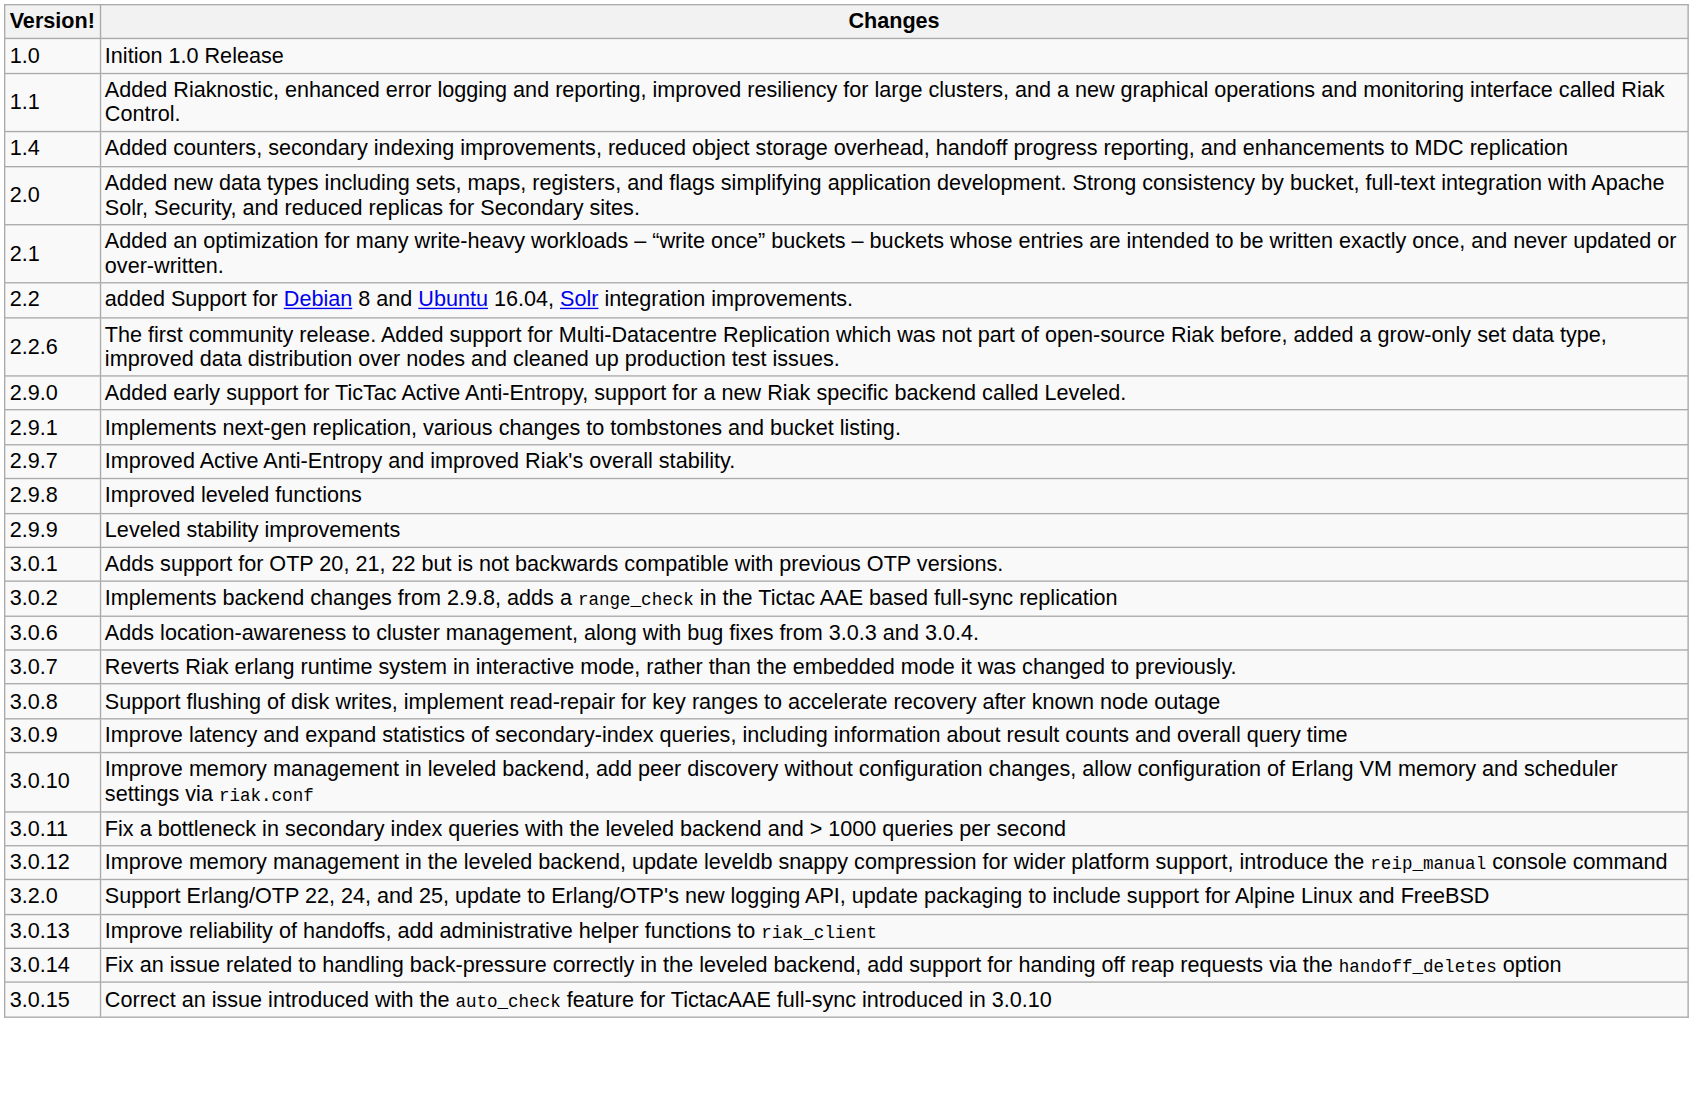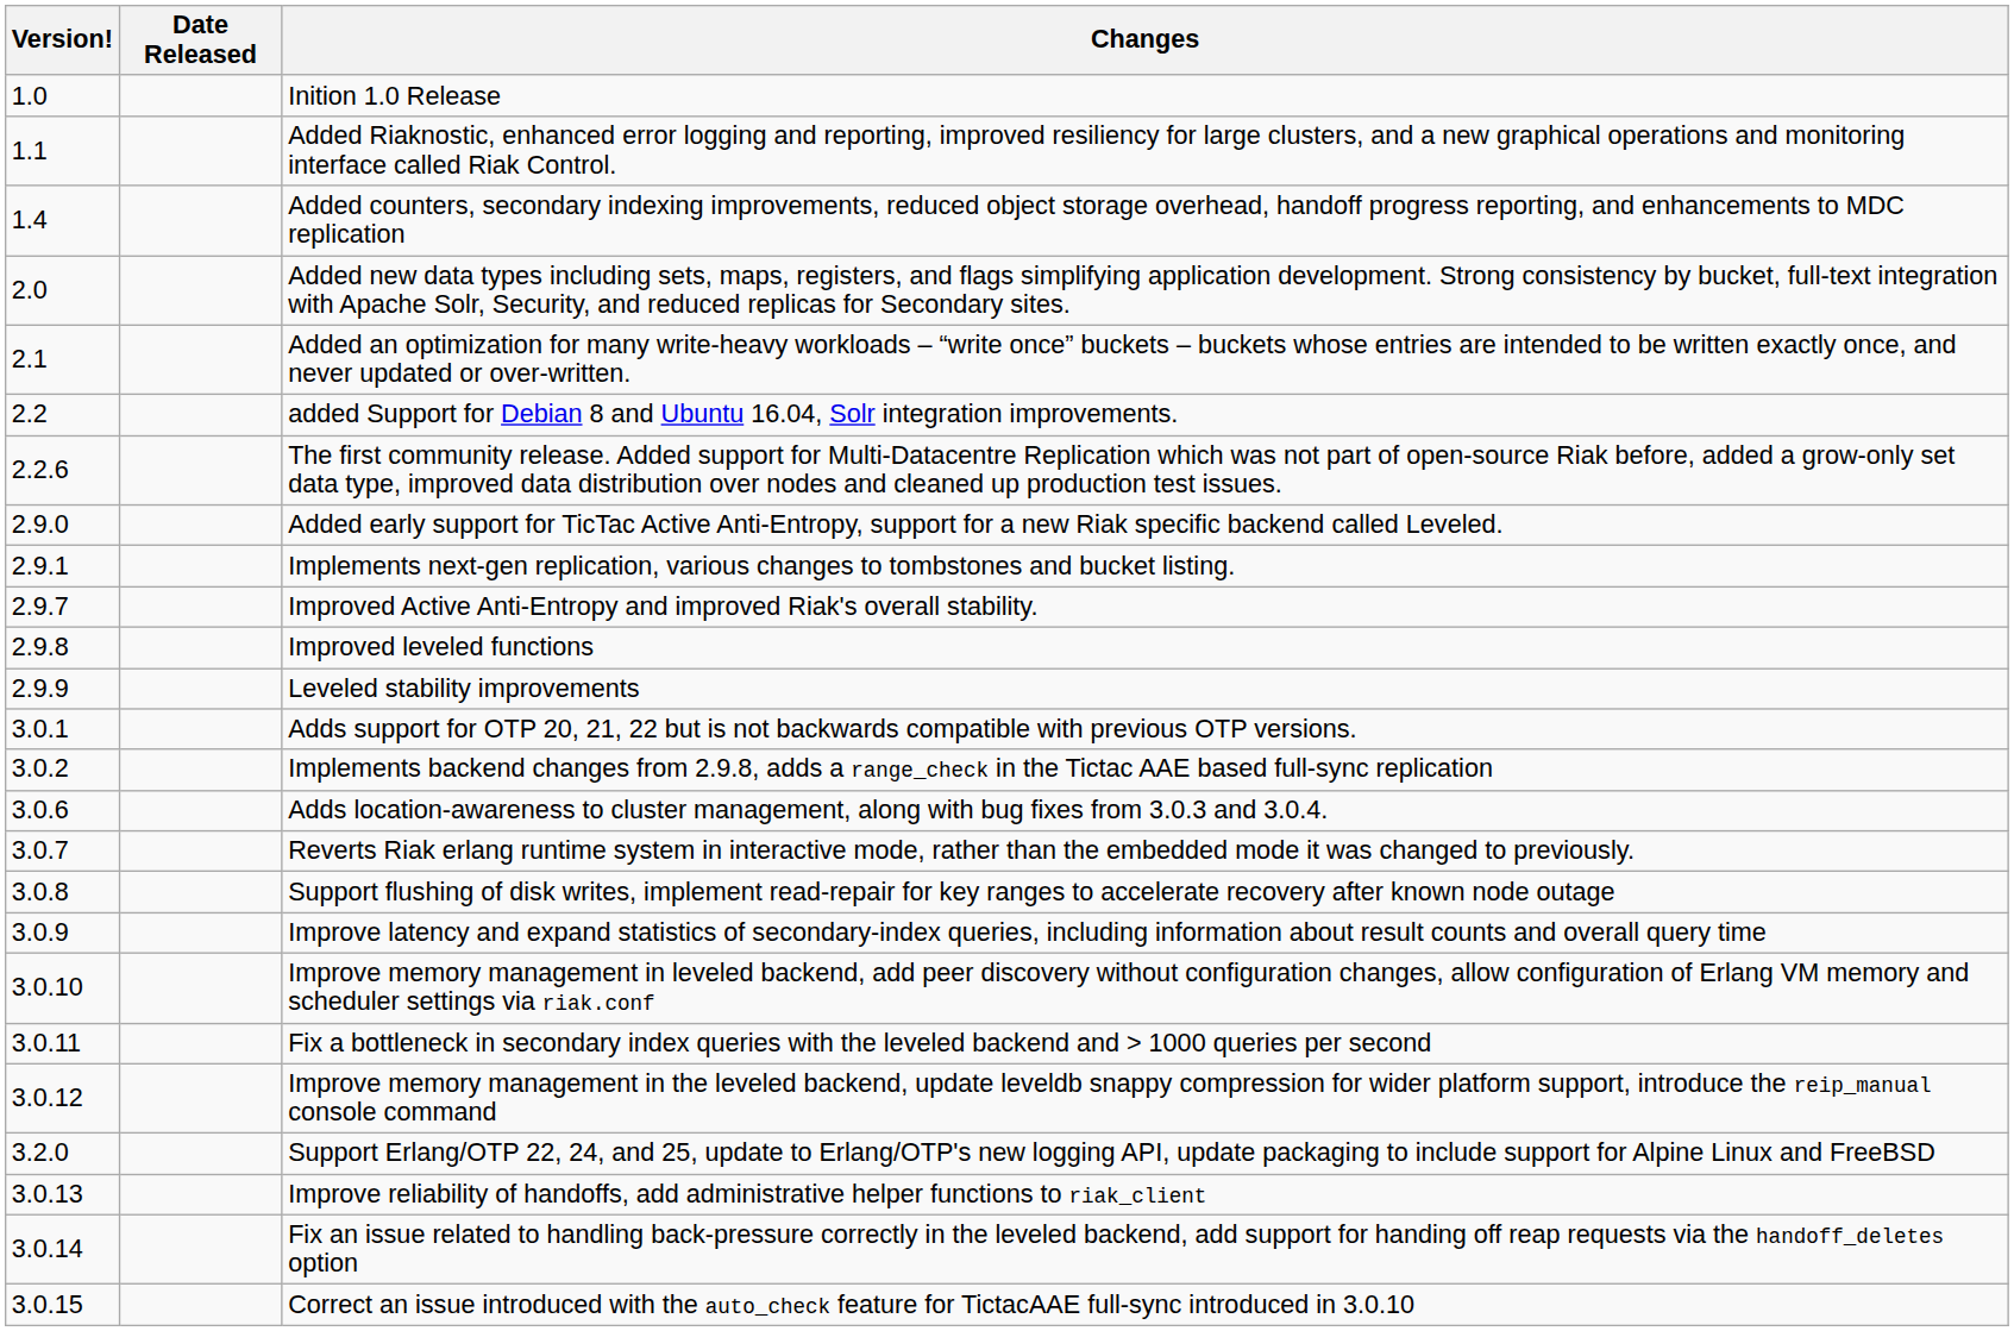+ column: Date Released
